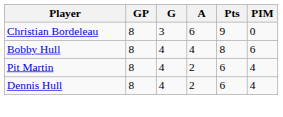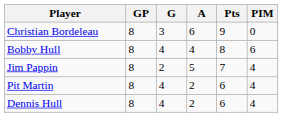+ row: Jim Pappin | 8 | 2 | 5 | 7 | 4
